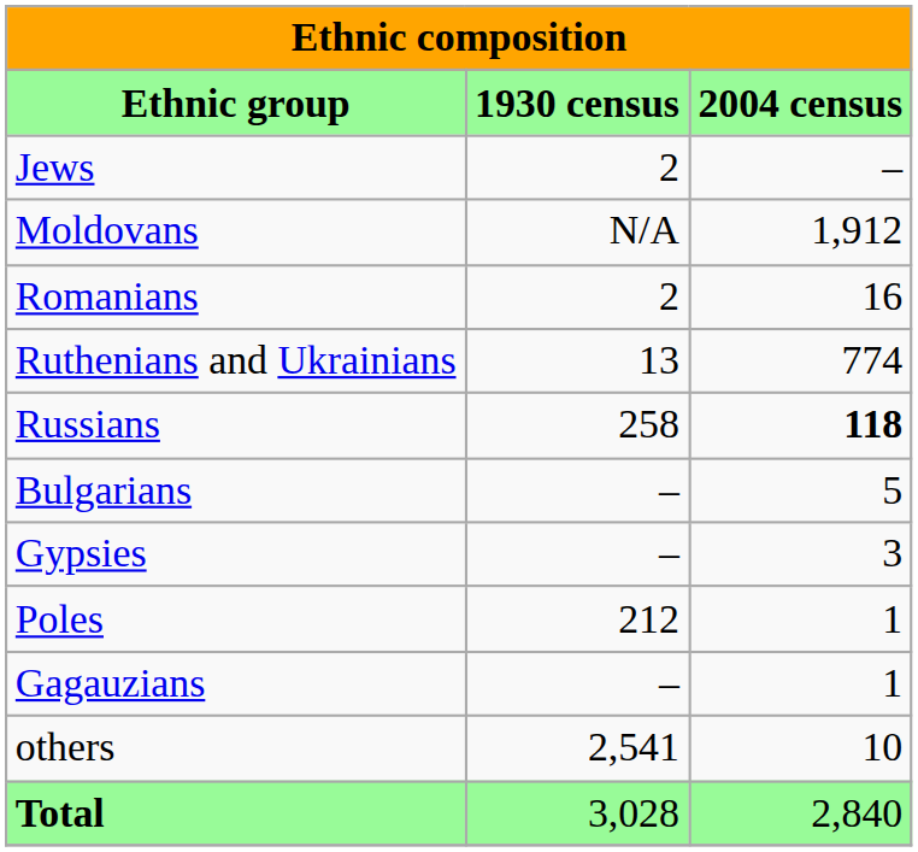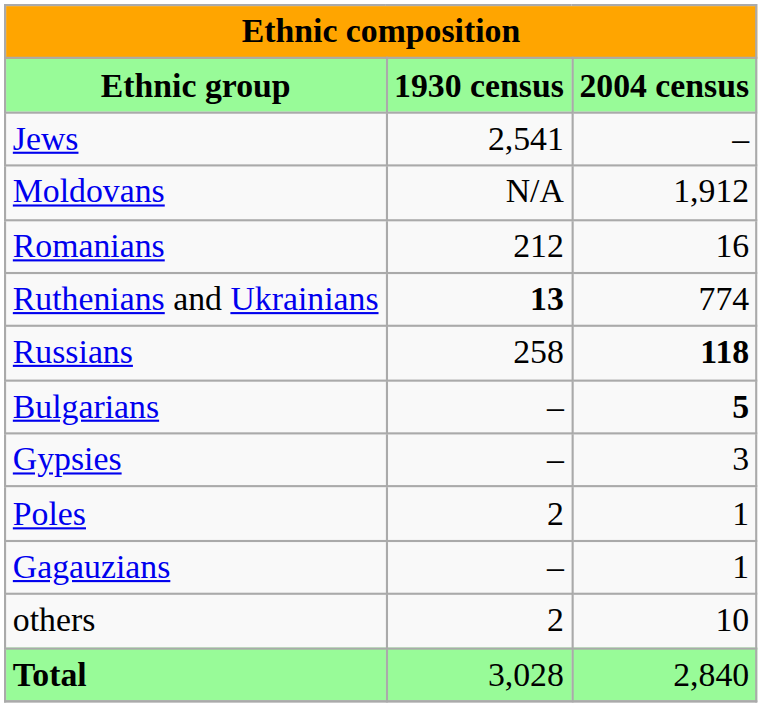Jews | column 2: 2 -> 2,541
Romanians | column 2: 2 -> 212
Ruthenians and Ukrainians | column 2: normal -> bold
Bulgarians | column 3: normal -> bold
Poles | column 2: 212 -> 2
others | column 2: 2,541 -> 2
